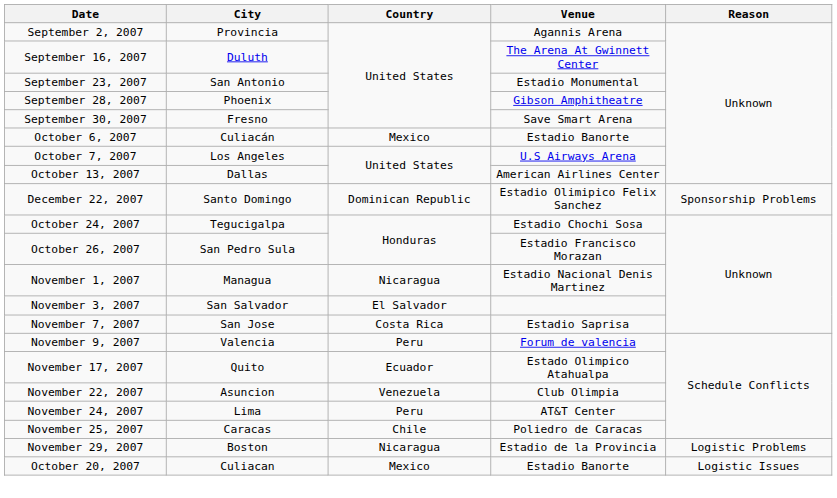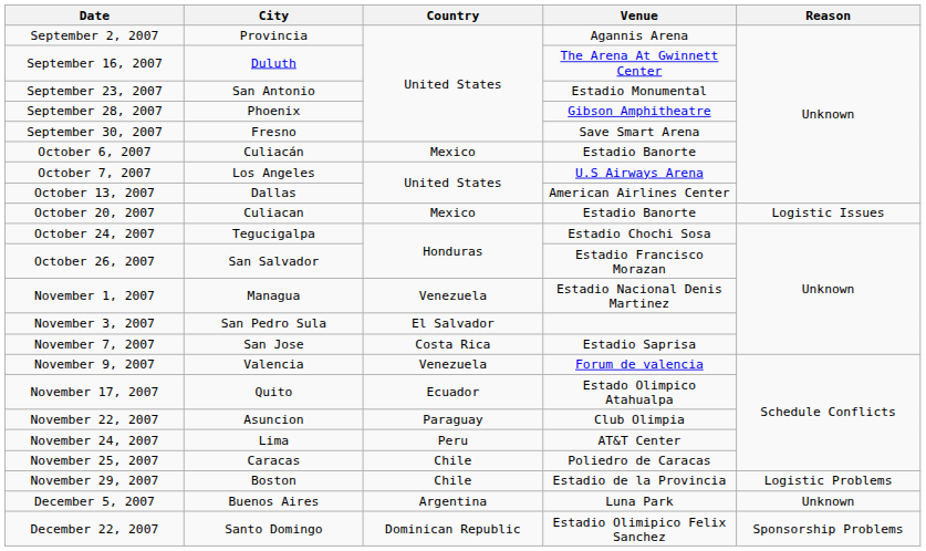rows swapped: October 20, 2007 <-> December 22, 2007
October 26, 2007 | City: San Pedro Sula -> San Salvador
November 1, 2007 | Country: Nicaragua -> Venezuela
November 3, 2007 | City: San Salvador -> San Pedro Sula
November 9, 2007 | Country: Peru -> Venezuela
November 22, 2007 | Country: Venezuela -> Paraguay
November 29, 2007 | Country: Nicaragua -> Chile
+ row: December 5, 2007 | Buenos Aires | Argentina | Luna Park | Unknown
